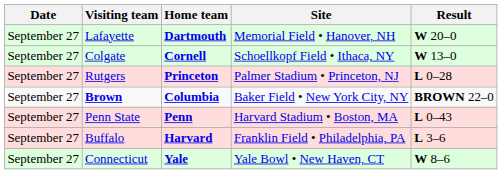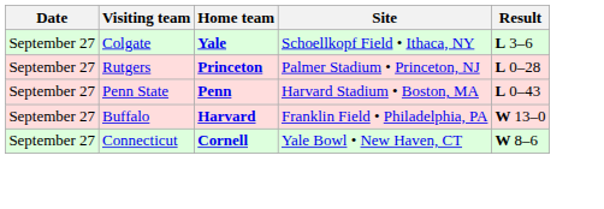- row: September 27 | Lafayette | Dartmouth | Memorial Field • Hanover, NH | W 20–0
Colgate | Home team: Cornell -> Yale
Colgate | Result: W 13–0 -> L 3–6
- row: September 27 | Brown | Columbia | Baker Field • New York City, NY | BROWN 22–0
Buffalo | Result: L 3–6 -> W 13–0
Connecticut | Home team: Yale -> Cornell
